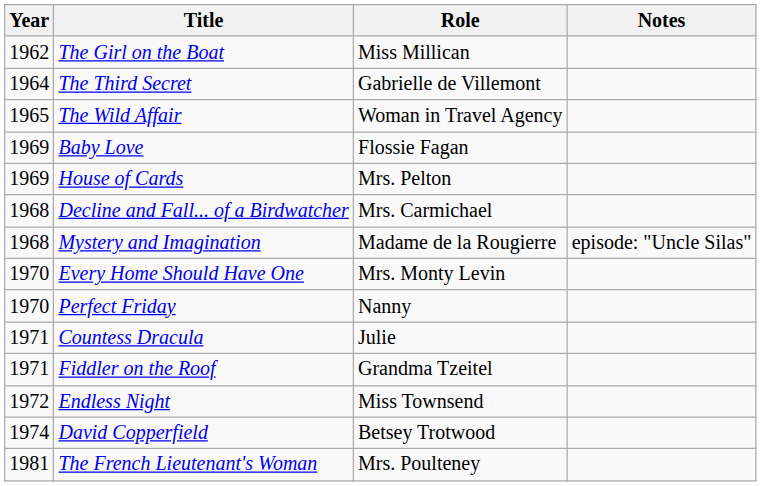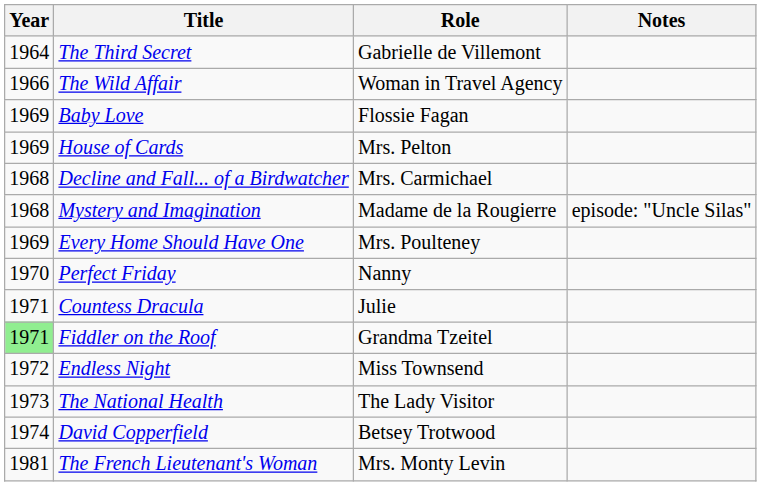- row: 1962 | The Girl on the Boat | Miss Millican
The Wild Affair | Year: 1965 -> 1966
Every Home Should Have One | Year: 1970 -> 1969
Every Home Should Have One | Role: Mrs. Monty Levin -> Mrs. Poulteney
Fiddler on the Roof | Year: no background -> lightgreen background
+ row: 1973 | The National Health | The Lady Visitor
The French Lieutenant's Woman | Role: Mrs. Poulteney -> Mrs. Monty Levin
